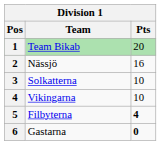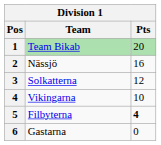Solkatterna | Pts: 10 -> 12
Gastarna | Pts: bold -> normal
